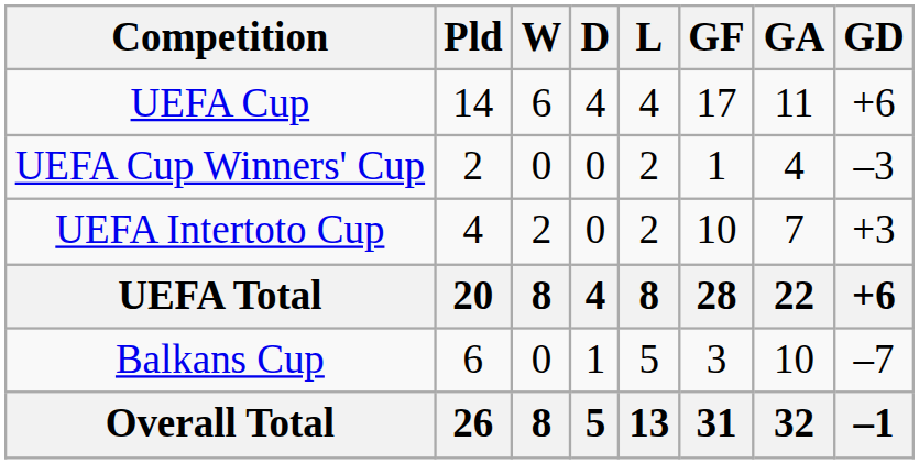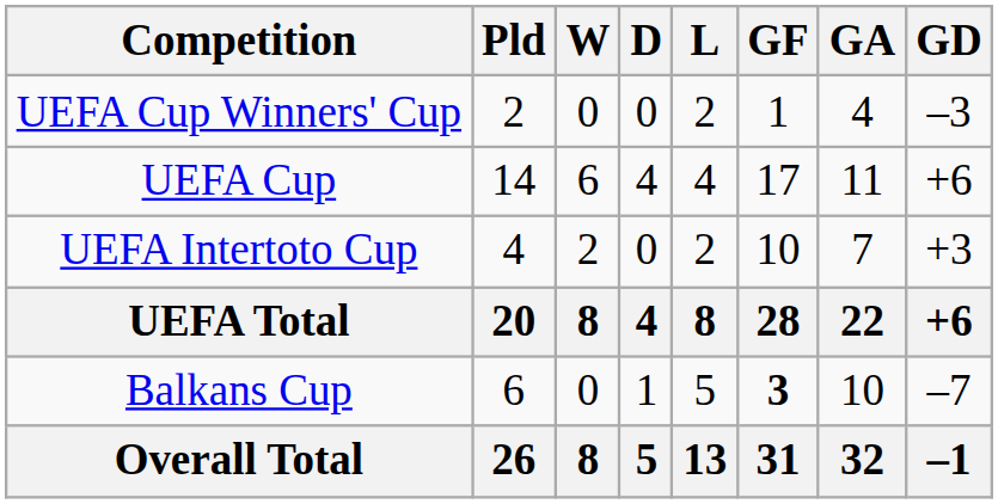rows swapped: UEFA Cup Winners' Cup <-> UEFA Cup
Balkans Cup | GF: normal -> bold
